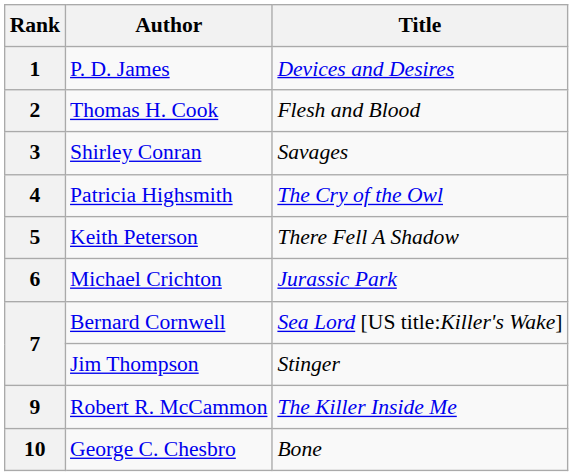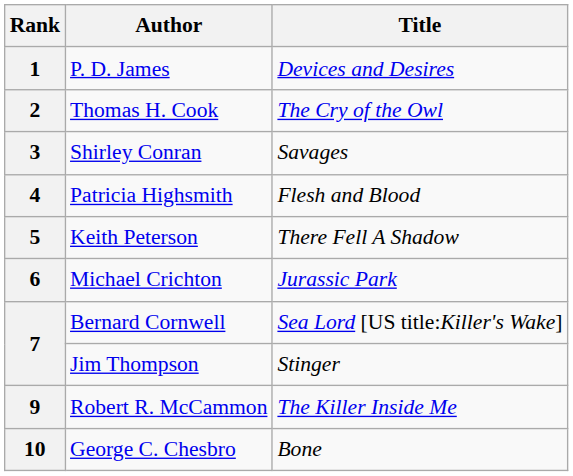2 | Title: Flesh and Blood -> The Cry of the Owl
4 | Title: The Cry of the Owl -> Flesh and Blood
